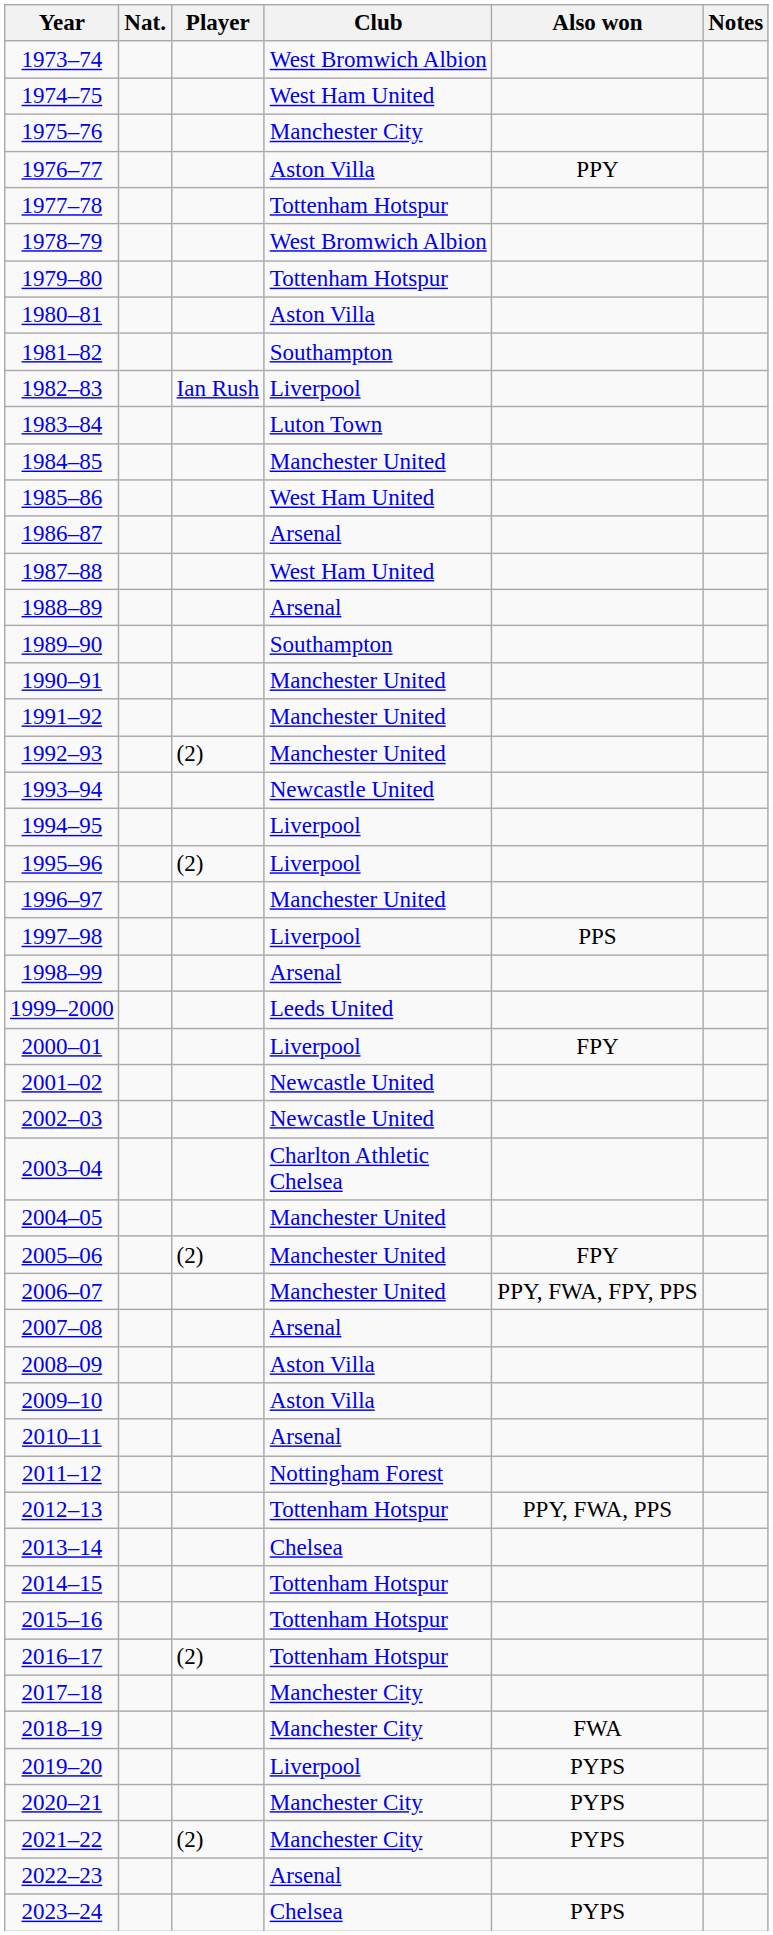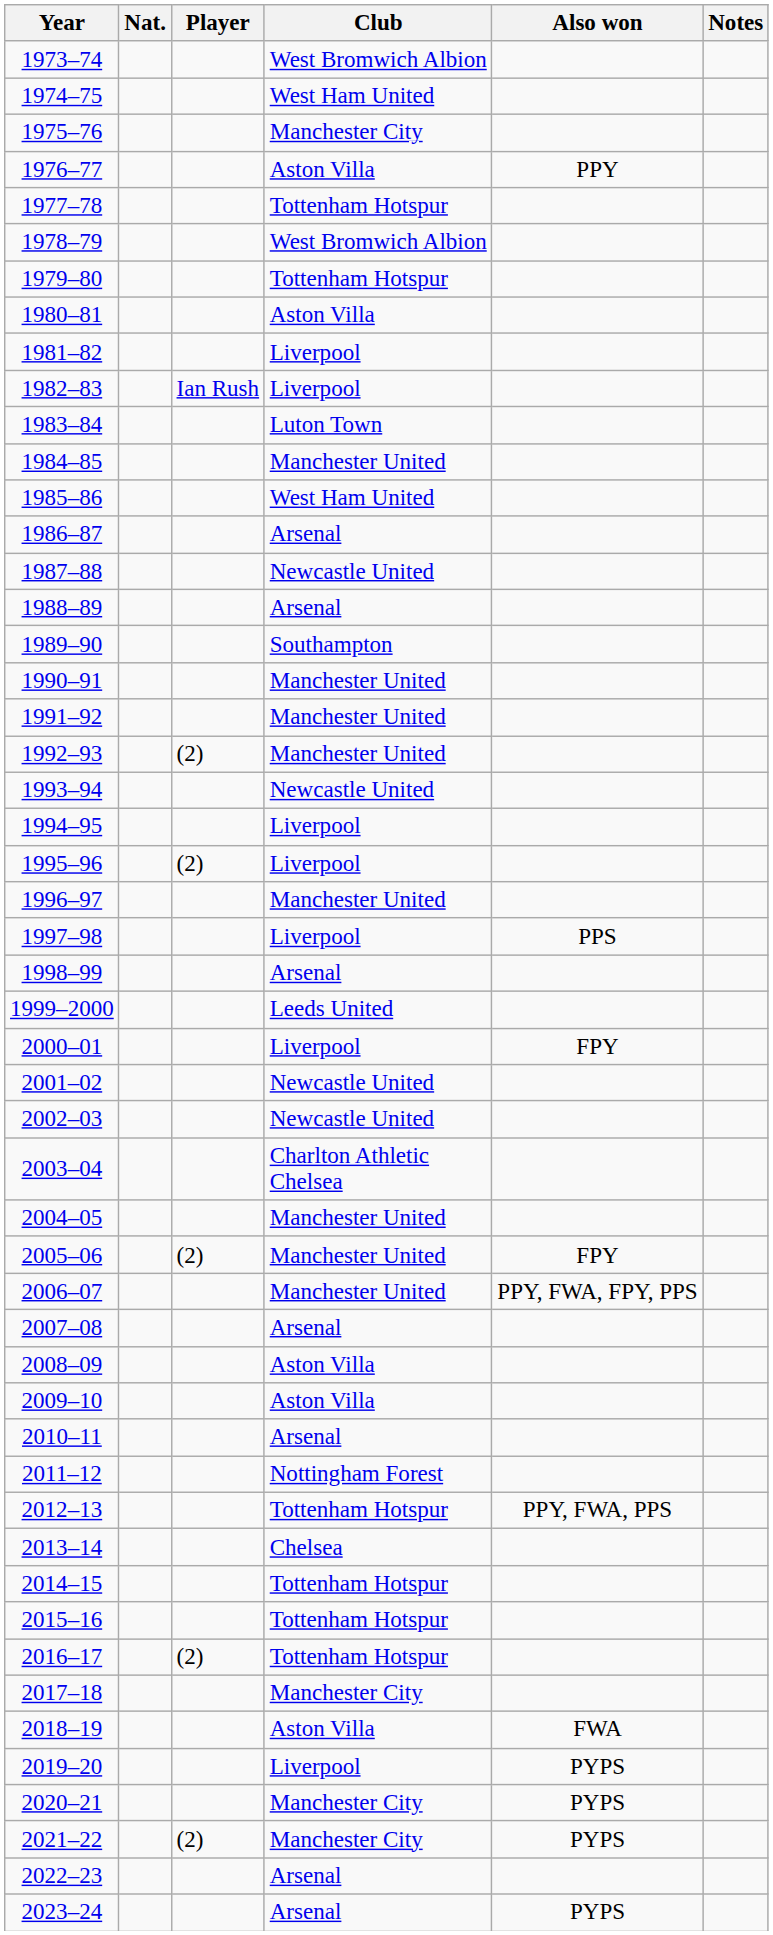1981–82 | Club: Southampton -> Liverpool
1987–88 | Club: West Ham United -> Newcastle United
2018–19 | Club: Manchester City -> Aston Villa
2023–24 | Club: Chelsea -> Arsenal
